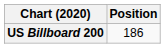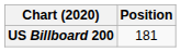US Billboard 200 | Position: 186 -> 181
